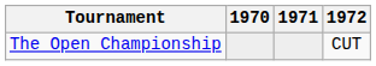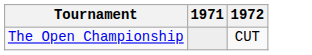- column: 1970
